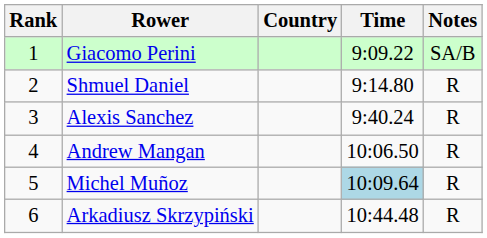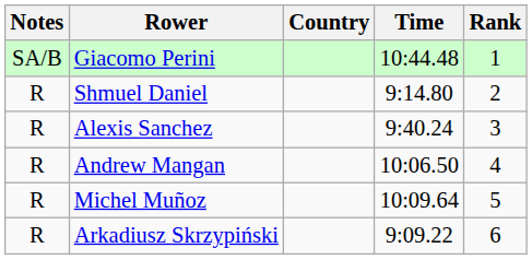columns swapped: Rank <-> Notes
Giacomo Perini | Time: 9:09.22 -> 10:44.48
Michel Muñoz | Time: lightblue background -> no background
Arkadiusz Skrzypiński | Time: 10:44.48 -> 9:09.22
